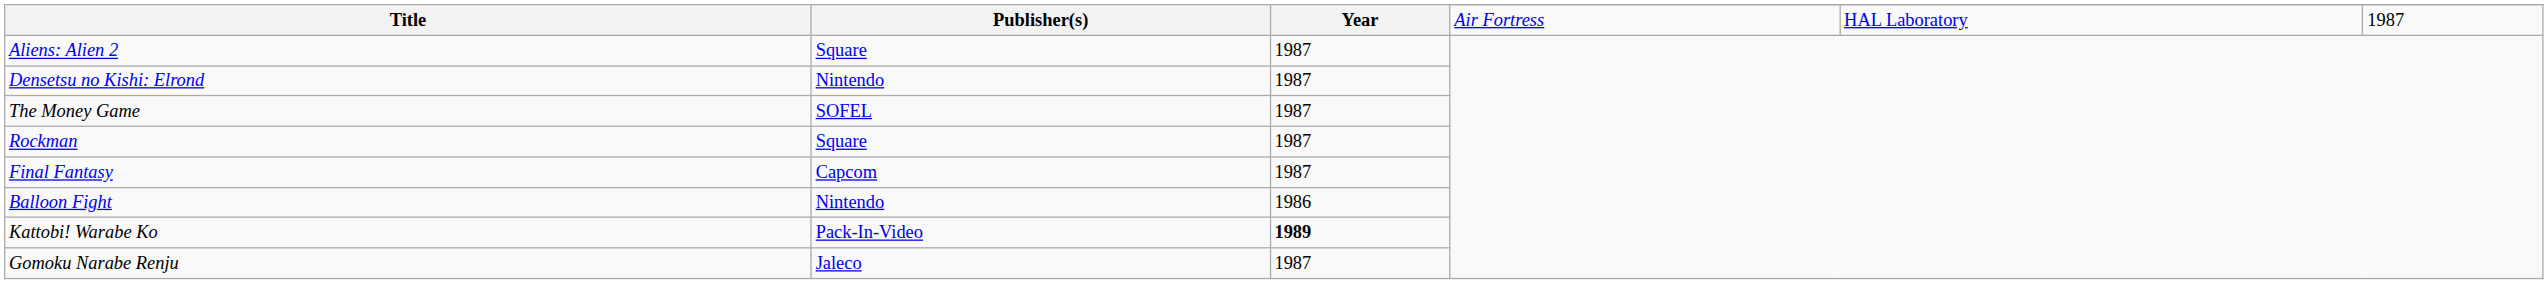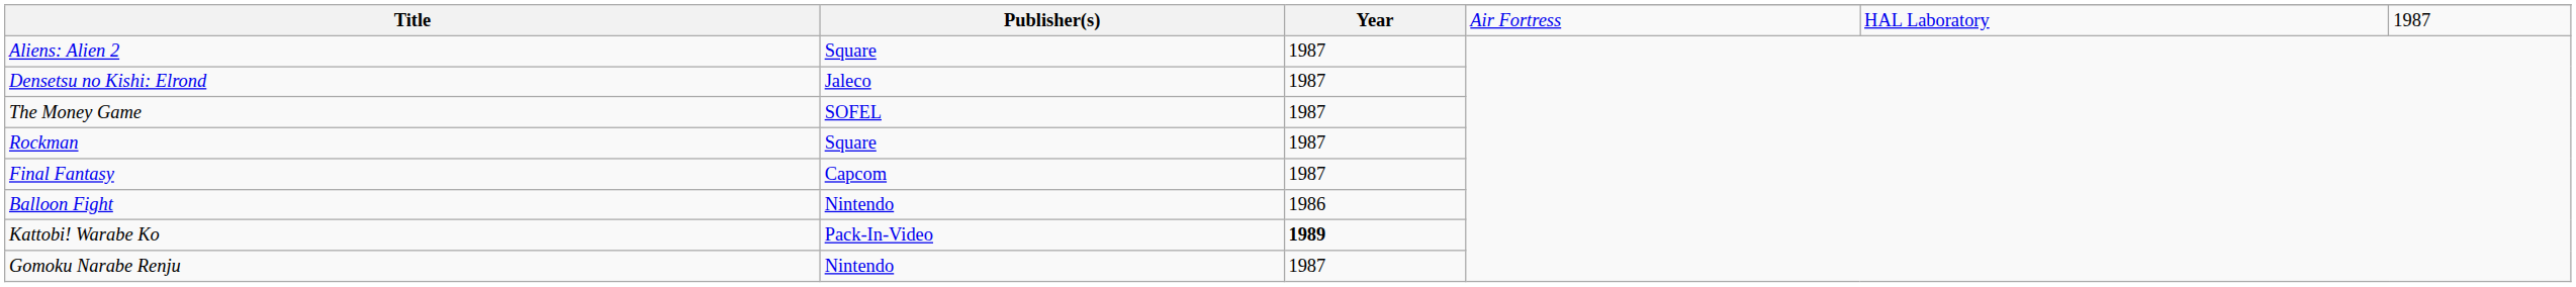Densetsu no Kishi: Elrond | Publisher(s): Nintendo -> Jaleco
Gomoku Narabe Renju | Publisher(s): Jaleco -> Nintendo
